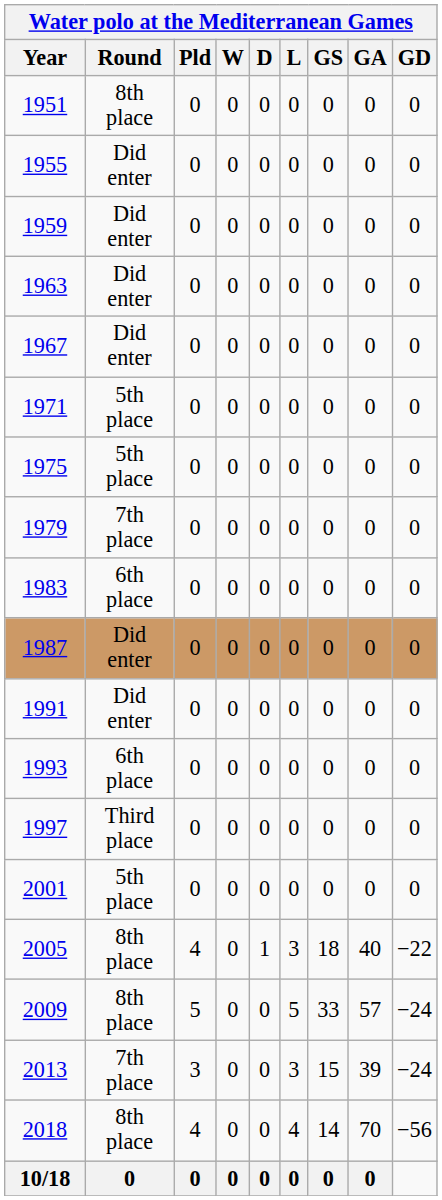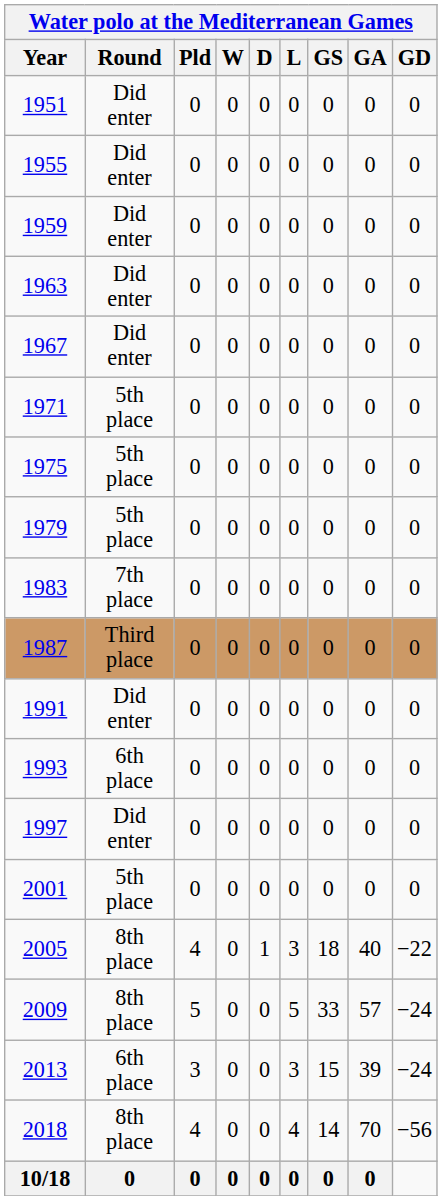1951 | Round: 8th place -> Did enter
1979 | Round: 7th place -> 5th place
1983 | Round: 6th place -> 7th place
1987 | Round: Did enter -> Third place
1997 | Round: Third place -> Did enter
2013 | Round: 7th place -> 6th place
